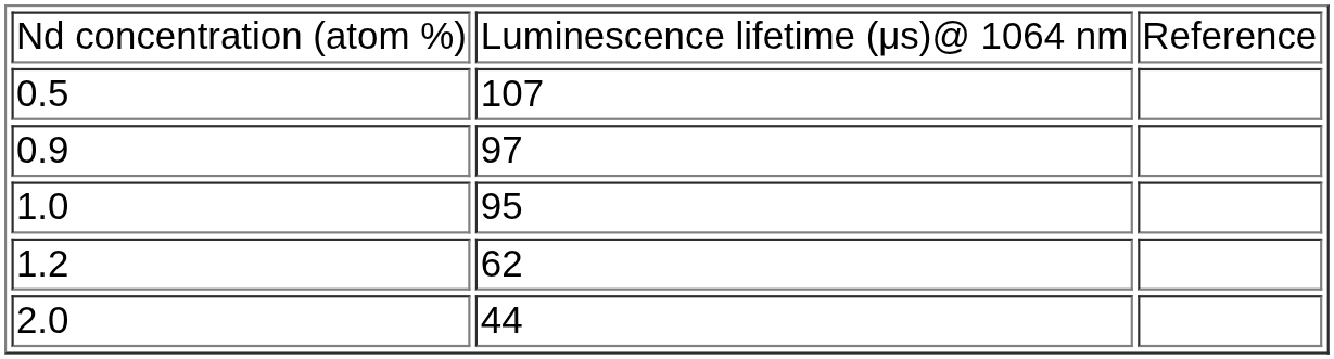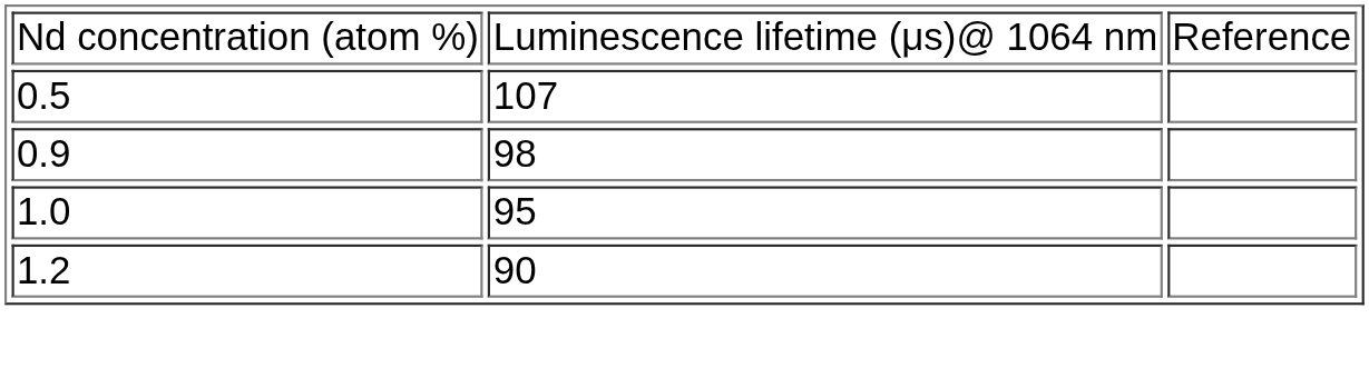0.9 | column 2: 97 -> 98
1.2 | column 2: 62 -> 90
- row: 2.0 | 44
